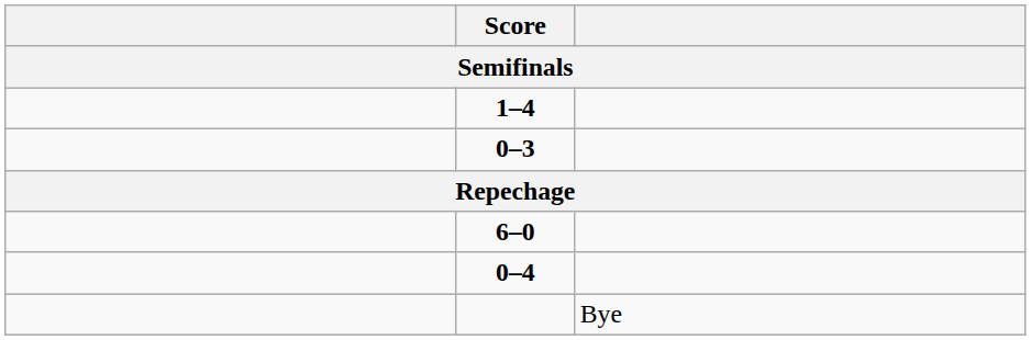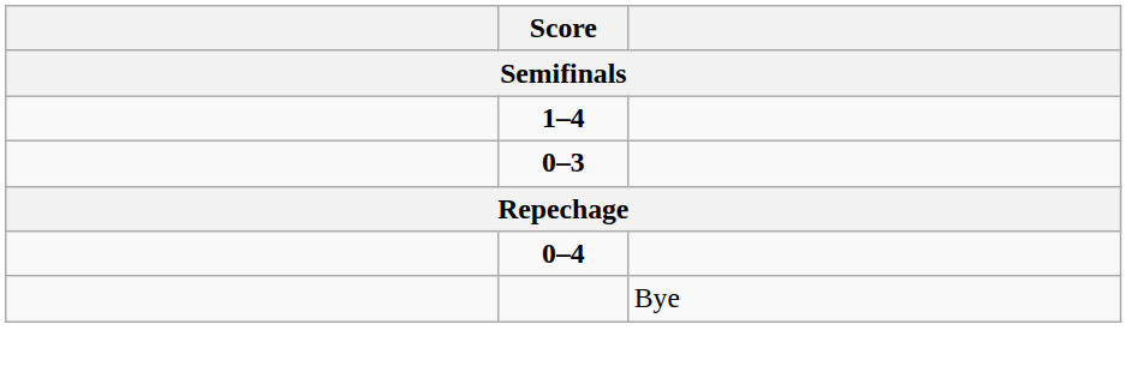- row: 6–0
